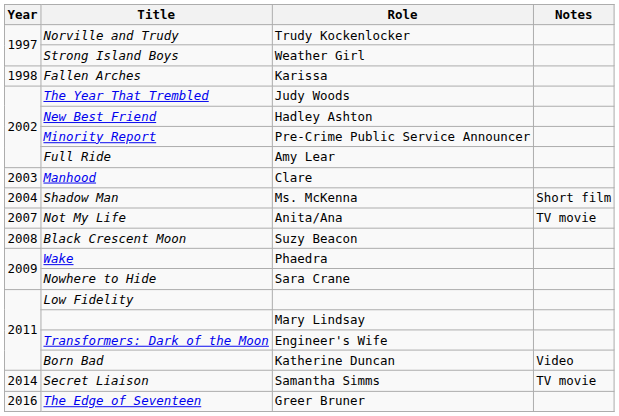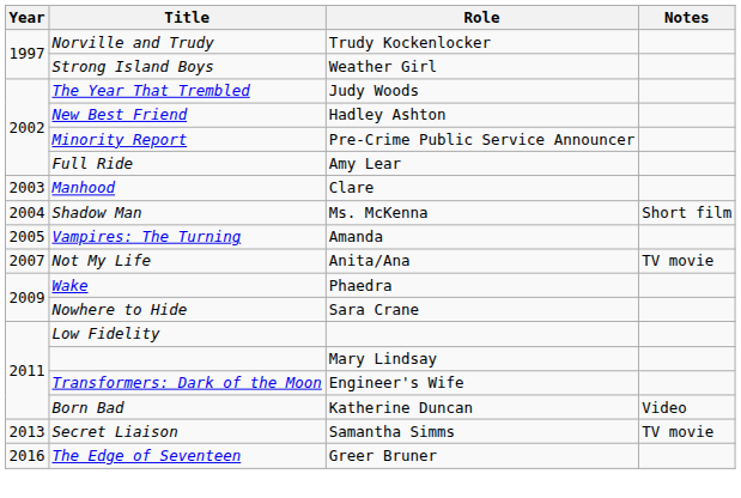- row: 1998 | Fallen Arches | Karissa
+ row: 2005 | Vampires: The Turning | Amanda
- row: 2008 | Black Crescent Moon | Suzy Beacon
Secret Liaison | Year: 2014 -> 2013
